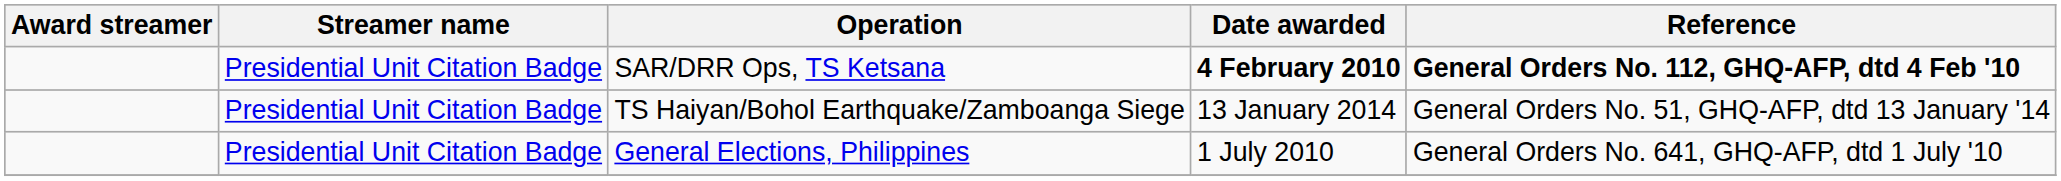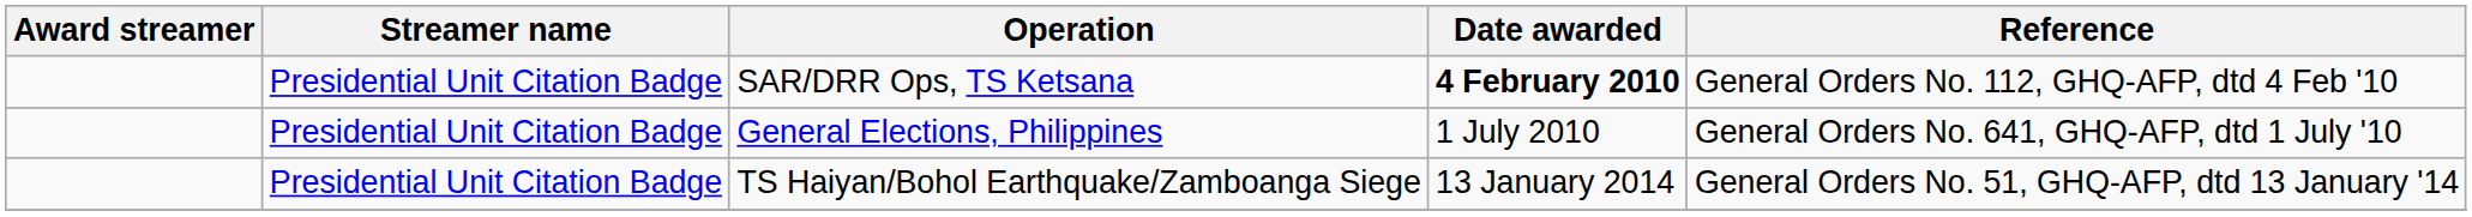SAR/DRR Ops, TS Ketsana | Reference: bold -> normal
rows swapped: General Elections, Philippines <-> TS Haiyan/Bohol Earthquake/Zamboanga Siege
